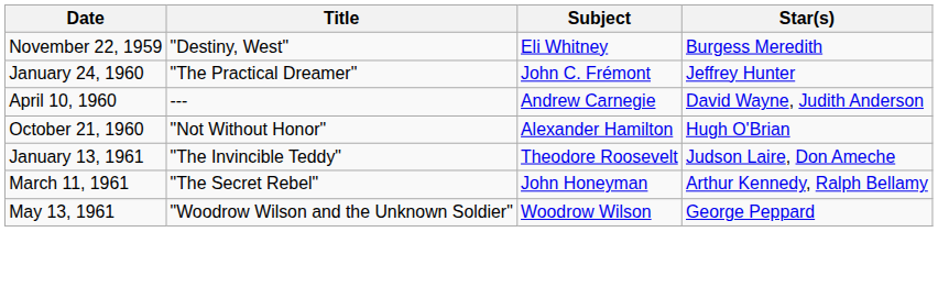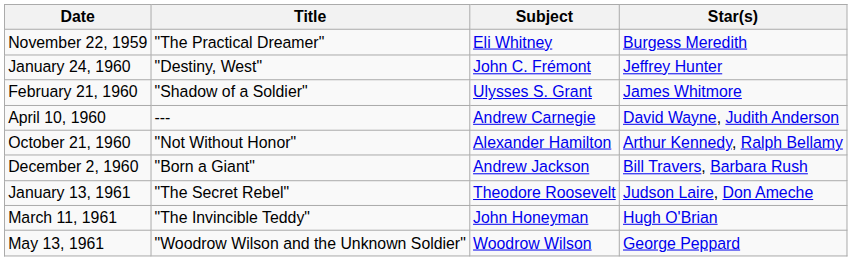November 22, 1959 | Title: "Destiny, West" -> "The Practical Dreamer"
January 24, 1960 | Title: "The Practical Dreamer" -> "Destiny, West"
+ row: February 21, 1960 | "Shadow of a Soldier" | Ulysses S. Grant | James Whitmore
October 21, 1960 | Star(s): Hugh O'Brian -> Arthur Kennedy, Ralph Bellamy
+ row: December 2, 1960 | "Born a Giant" | Andrew Jackson | Bill Travers, Barbara Rush
January 13, 1961 | Title: "The Invincible Teddy" -> "The Secret Rebel"
March 11, 1961 | Title: "The Secret Rebel" -> "The Invincible Teddy"
March 11, 1961 | Star(s): Arthur Kennedy, Ralph Bellamy -> Hugh O'Brian
